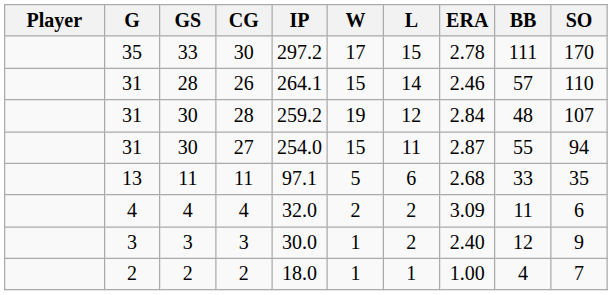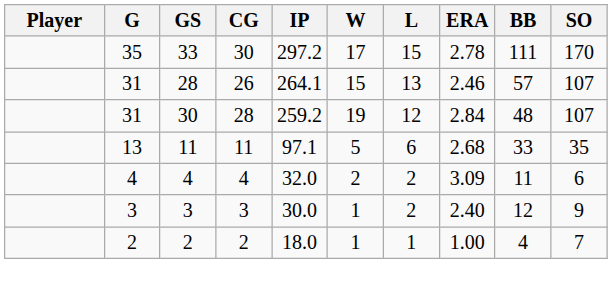26 | L: 14 -> 13
26 | SO: 110 -> 107
- row: 31 | 30 | 27 | 254.0 | 15 | 11 | 2.87 | 55 | 94
